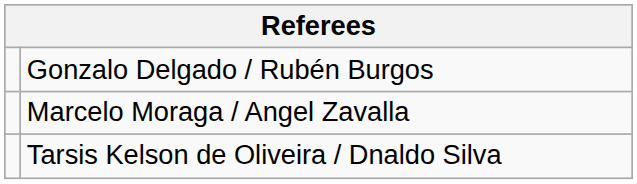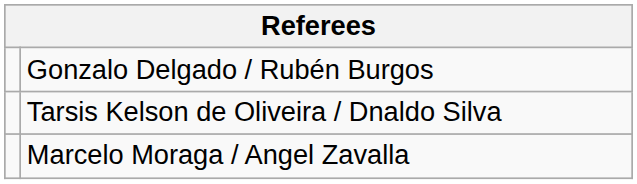rows swapped: Tarsis Kelson de Oliveira / Dnaldo Silva <-> Marcelo Moraga / Angel Zavalla
